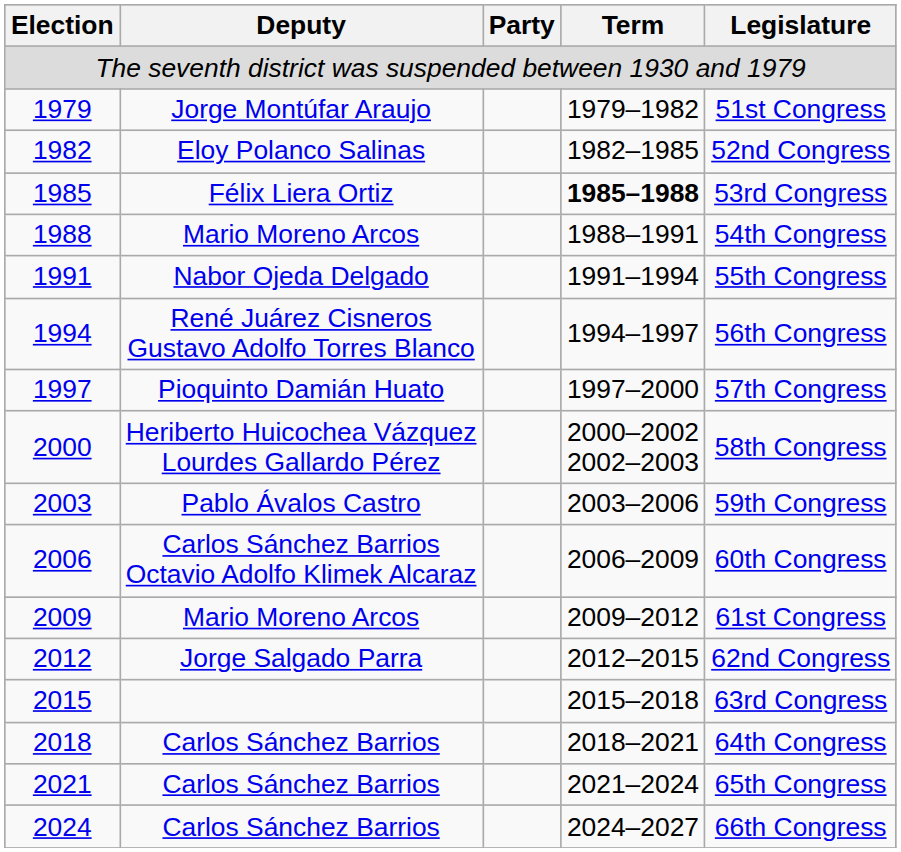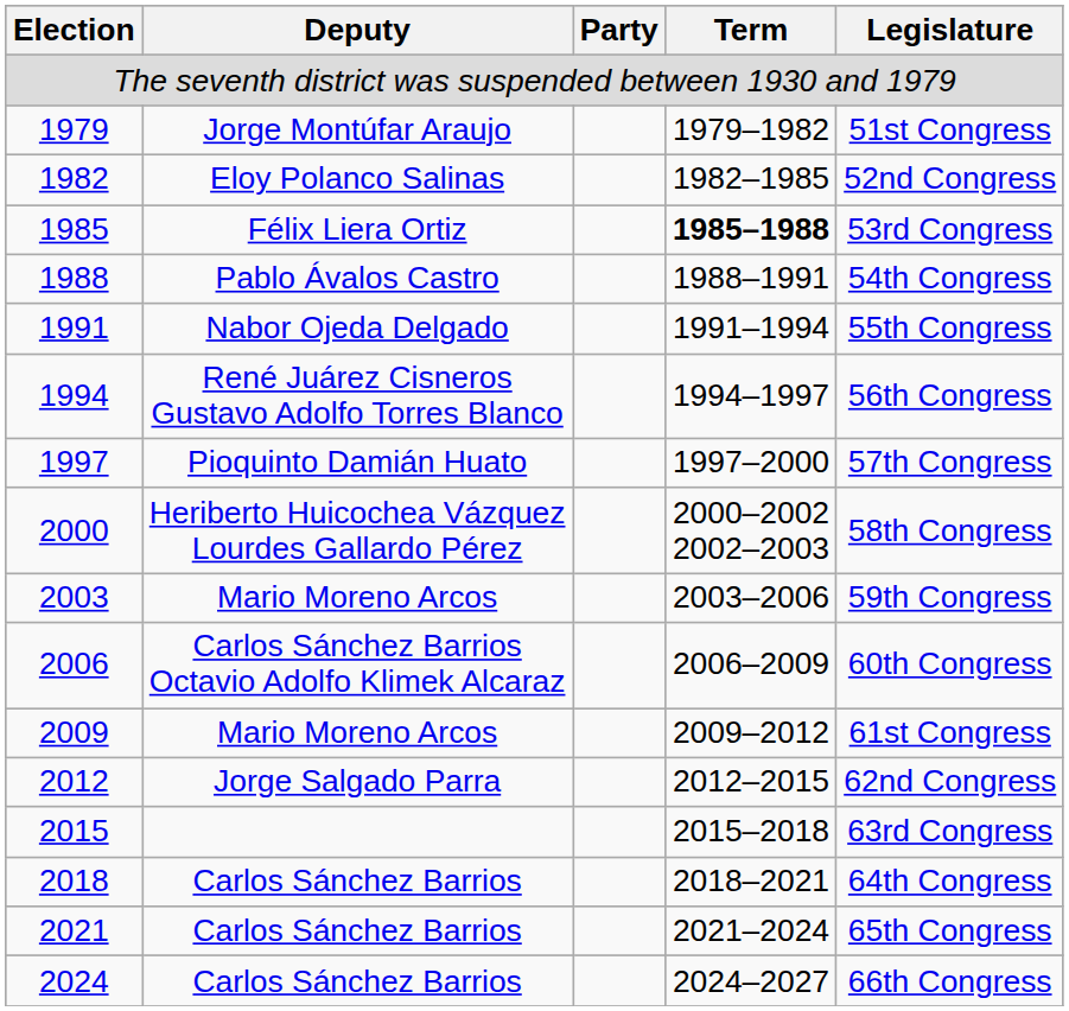1988 | Deputy: Mario Moreno Arcos -> Pablo Ávalos Castro
2003 | Deputy: Pablo Ávalos Castro -> Mario Moreno Arcos
